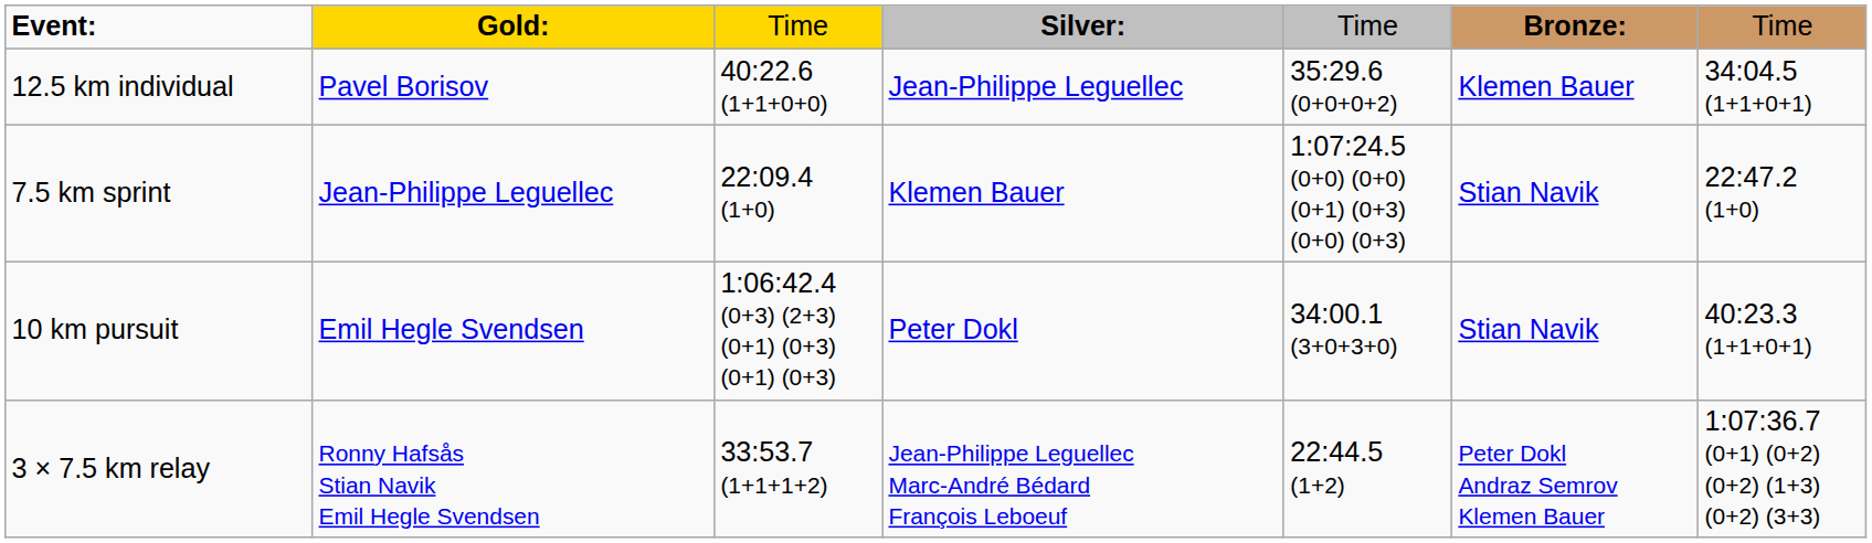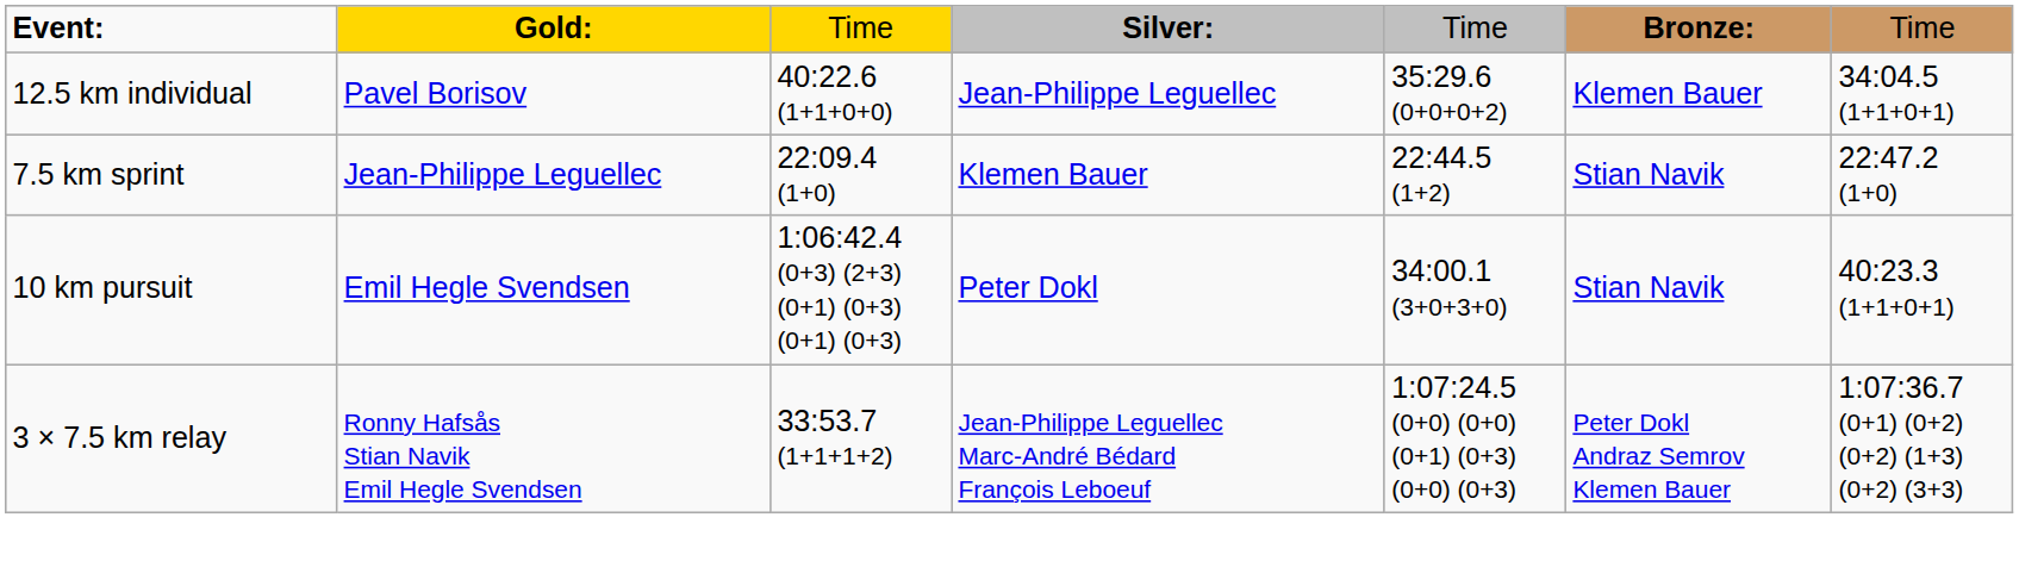7.5 km sprint | column 5: 1:07:24.5 (0+0) (0+0) (0+1) (0+3) (0+0) (0+3) -> 22:44.5 (1+2)
3 × 7.5 km relay | column 5: 22:44.5 (1+2) -> 1:07:24.5 (0+0) (0+0) (0+1) (0+3) (0+0) (0+3)
